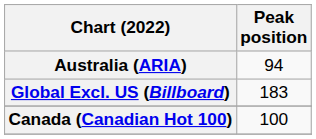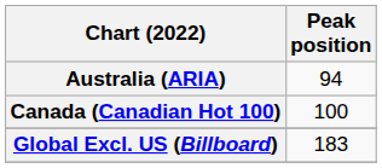rows swapped: Canada (Canadian Hot 100) <-> Global Excl. US (Billboard)
